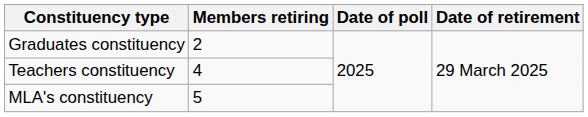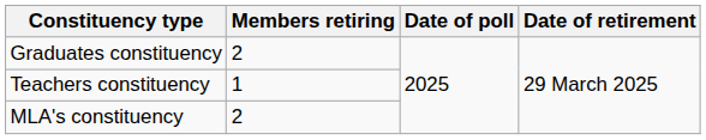Teachers constituency | Members retiring: 4 -> 1
MLA's constituency | Members retiring: 5 -> 2
